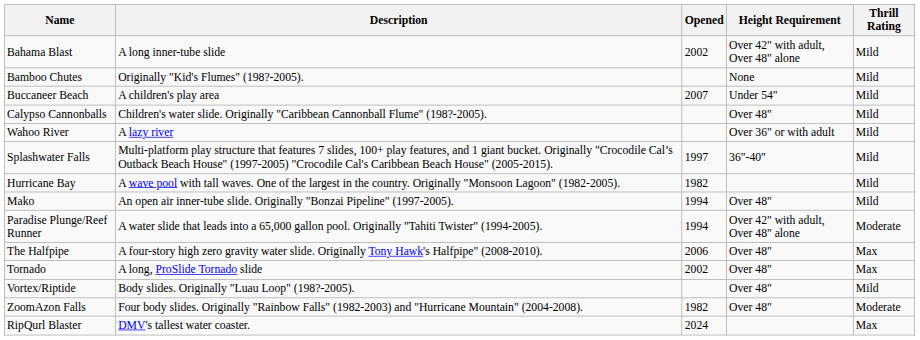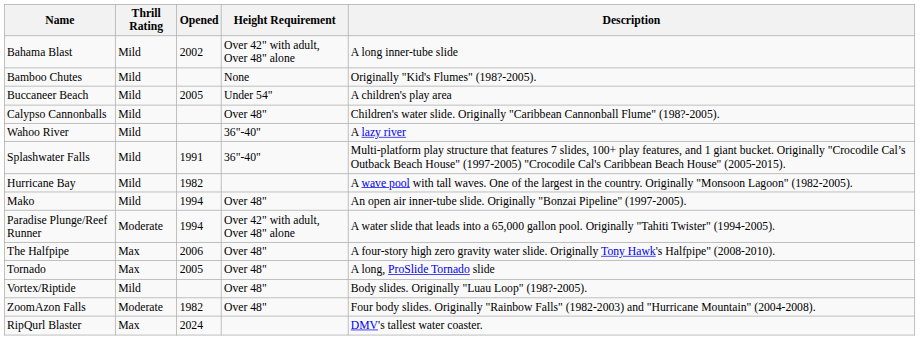columns swapped: Description <-> Thrill Rating
Buccaneer Beach | Opened: 2007 -> 2005
Wahoo River | Height Requirement: Over 36" or with adult -> 36"-40"
Splashwater Falls | Opened: 1997 -> 1991
Tornado | Opened: 2002 -> 2005
